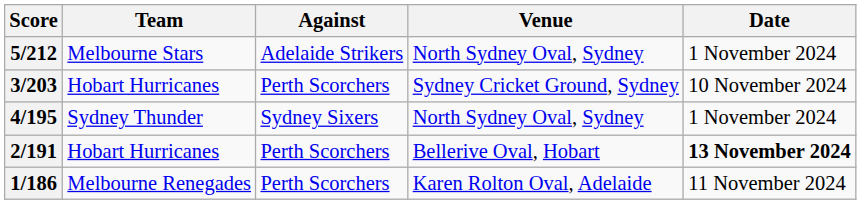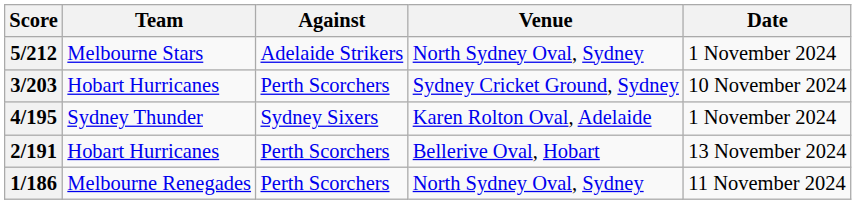4/195 | Venue: North Sydney Oval, Sydney -> Karen Rolton Oval, Adelaide
2/191 | Date: bold -> normal
1/186 | Venue: Karen Rolton Oval, Adelaide -> North Sydney Oval, Sydney
